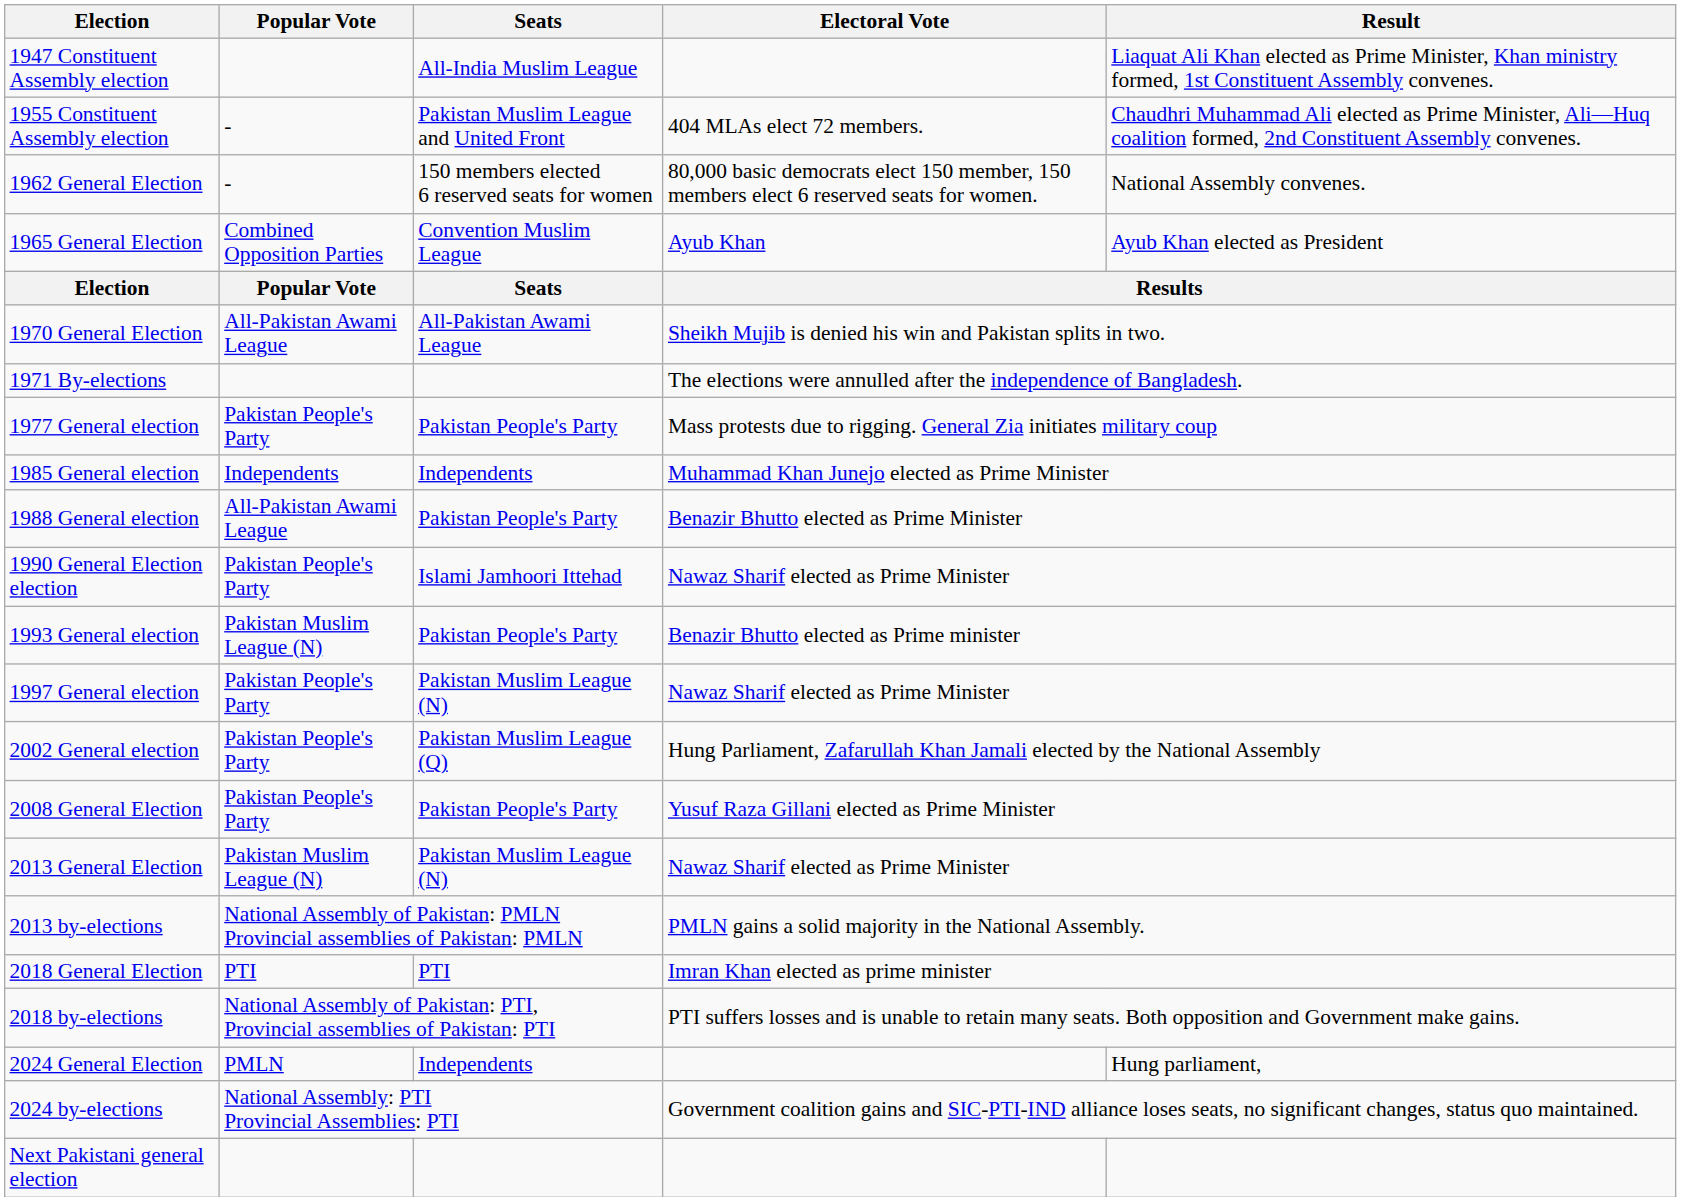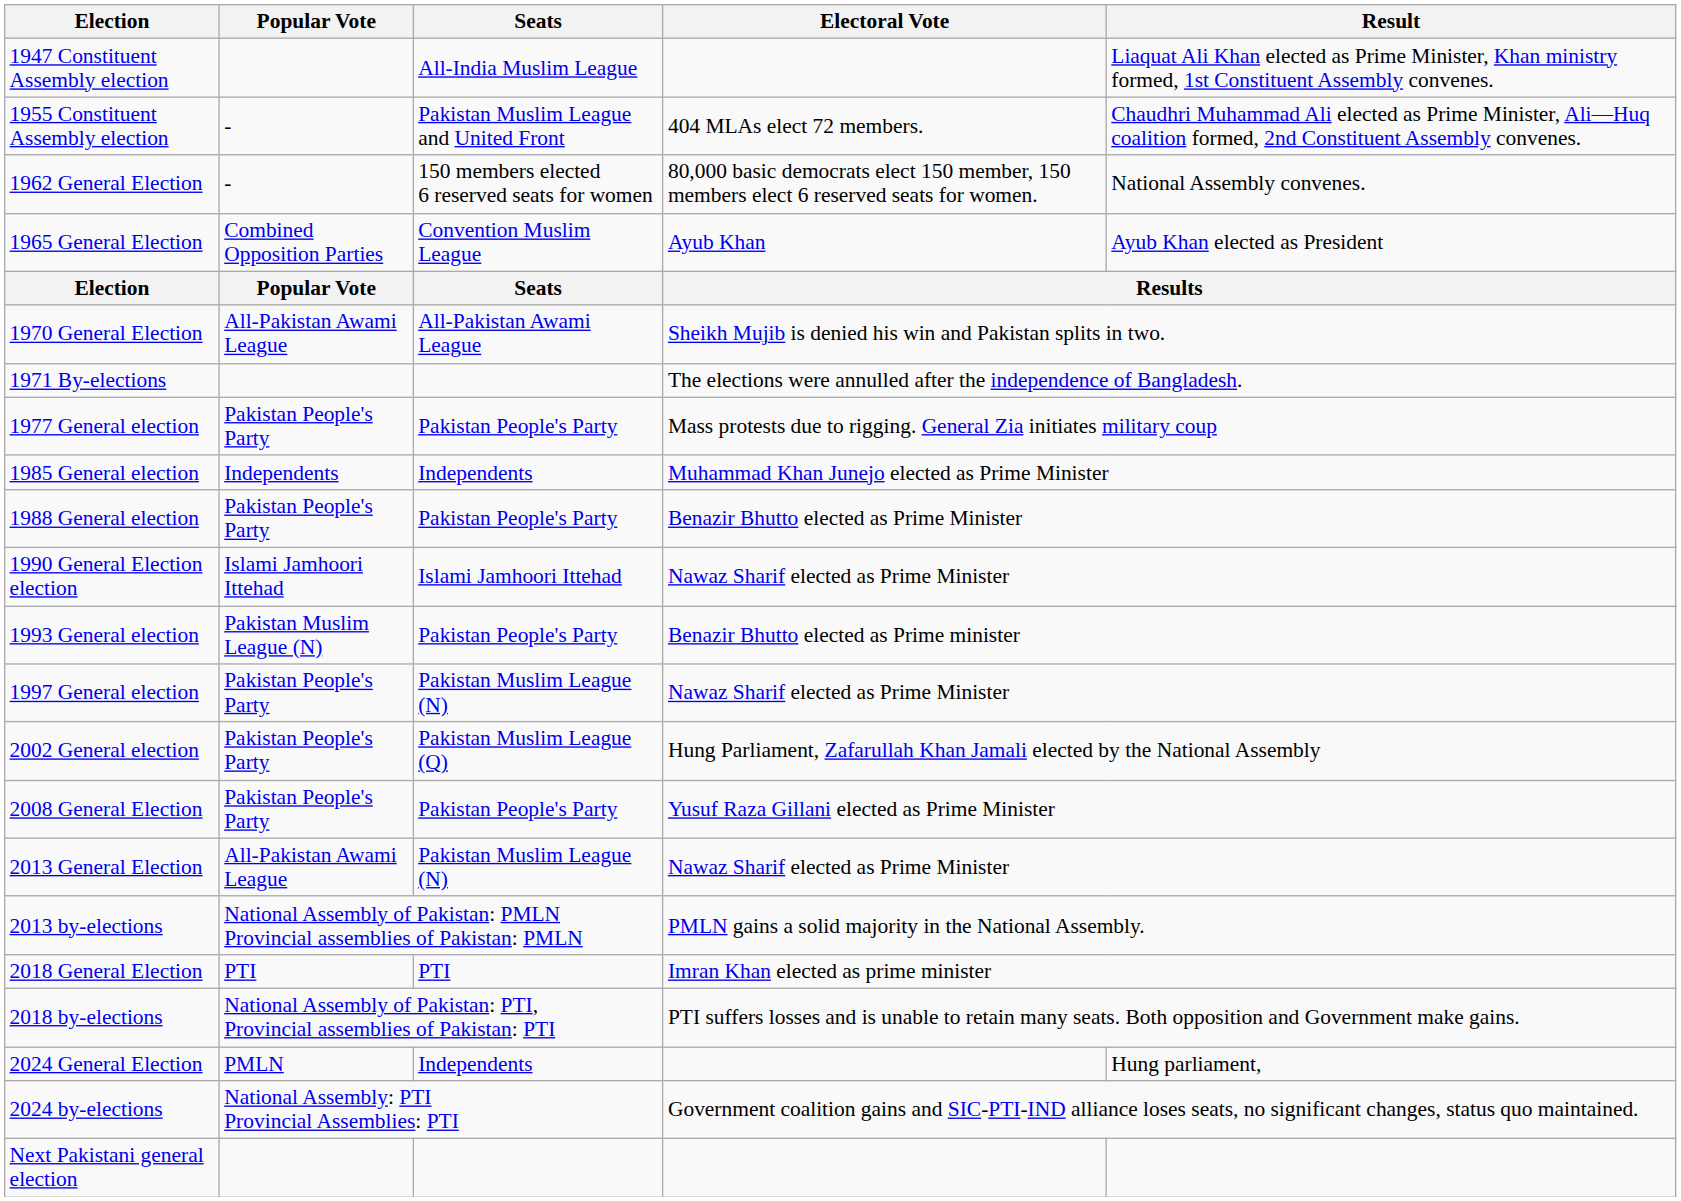1988 General election | Popular Vote: All-Pakistan Awami League -> Pakistan People's Party
1990 General Election election | Popular Vote: Pakistan People's Party -> Islami Jamhoori Ittehad
2013 General Election | Popular Vote: Pakistan Muslim League (N) -> All-Pakistan Awami League
